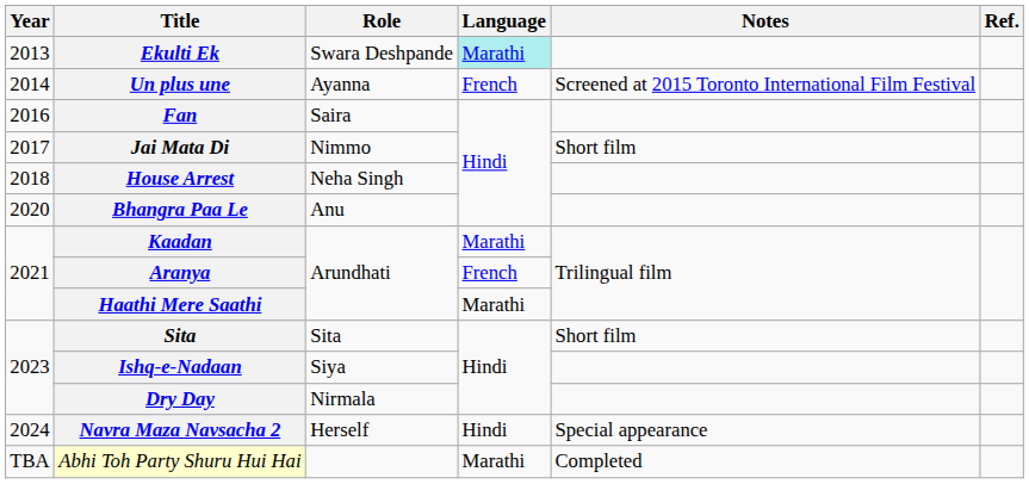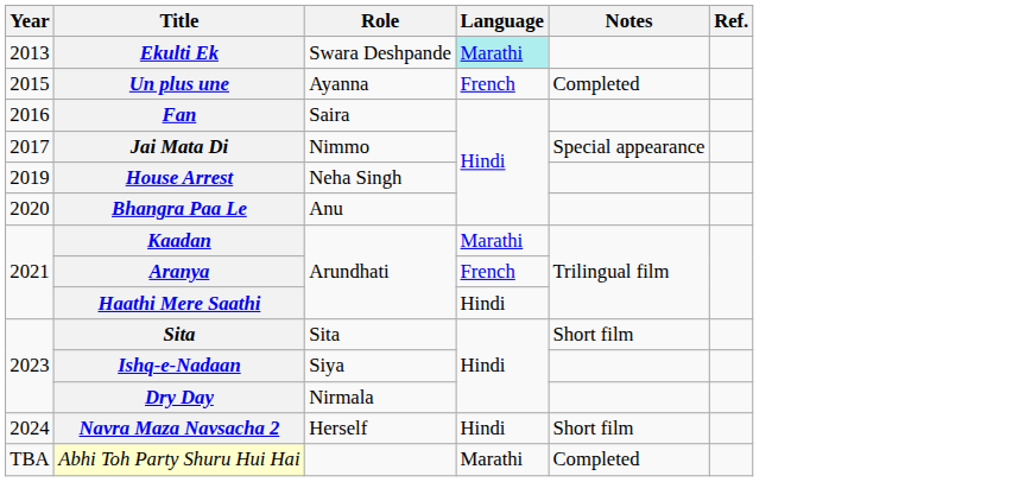Un plus une | Year: 2014 -> 2015
Un plus une | Notes: Screened at 2015 Toronto International Film Festival -> Completed
Jai Mata Di | Notes: Short film -> Special appearance
House Arrest | Year: 2018 -> 2019
Haathi Mere Saathi | Language: Marathi -> Hindi
Navra Maza Navsacha 2 | Notes: Special appearance -> Short film
